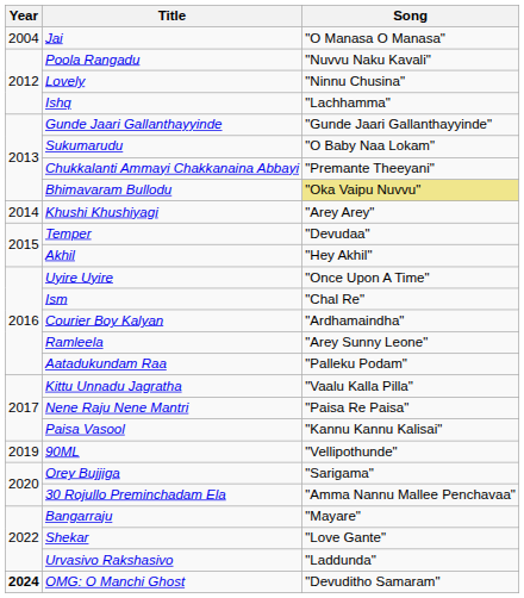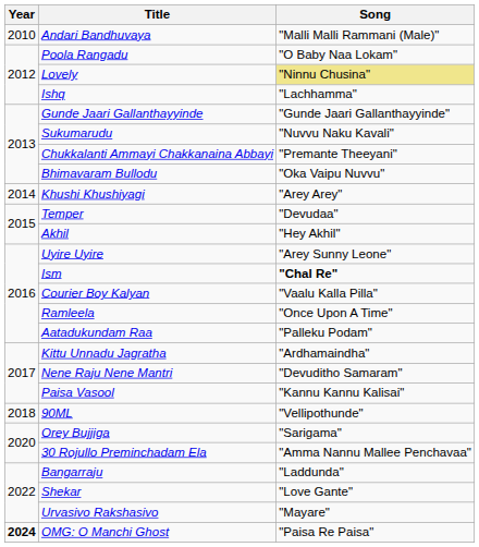- row: 2004 | Jai | "O Manasa O Manasa"
+ row: 2010 | Andari Bandhuvaya | "Malli Malli Rammani (Male)"
Poola Rangadu | Song: "Nuvvu Naku Kavali" -> "O Baby Naa Lokam"
Lovely | Song: no background -> khaki background
Sukumarudu | Song: "O Baby Naa Lokam" -> "Nuvvu Naku Kavali"
Bhimavaram Bullodu | Song: khaki background -> no background
Uyire Uyire | Song: "Once Upon A Time" -> "Arey Sunny Leone"
Ism | Song: normal -> bold
Courier Boy Kalyan | Song: "Ardhamaindha" -> "Vaalu Kalla Pilla"
Ramleela | Song: "Arey Sunny Leone" -> "Once Upon A Time"
Kittu Unnadu Jagratha | Song: "Vaalu Kalla Pilla" -> "Ardhamaindha"
Nene Raju Nene Mantri | Song: "Paisa Re Paisa" -> "Devuditho Samaram"
90ML | Year: 2019 -> 2018
Bangarraju | Song: "Mayare" -> "Laddunda"
Urvasivo Rakshasivo | Song: "Laddunda" -> "Mayare"
OMG: O Manchi Ghost | Song: "Devuditho Samaram" -> "Paisa Re Paisa"
